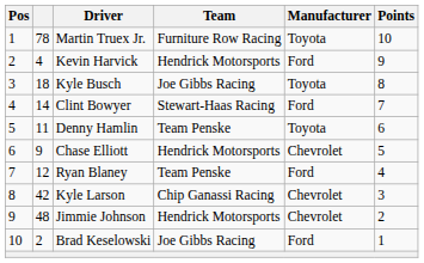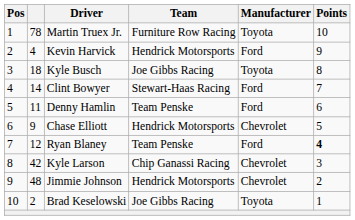Denny Hamlin | Manufacturer: Toyota -> Ford
Ryan Blaney | Points: normal -> bold
Brad Keselowski | Manufacturer: Ford -> Toyota
